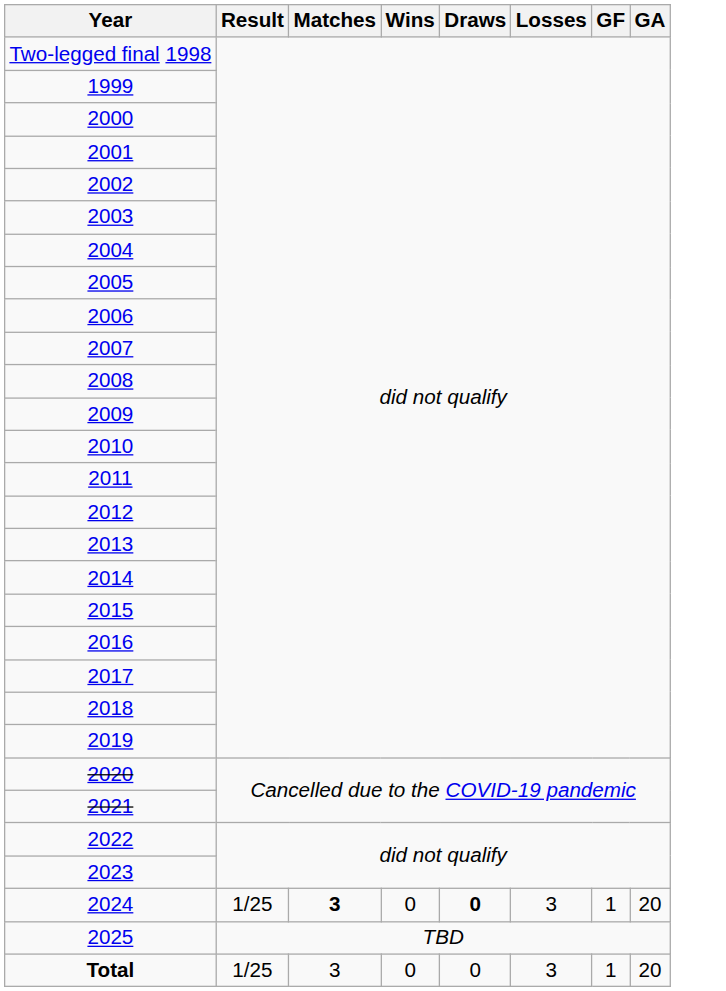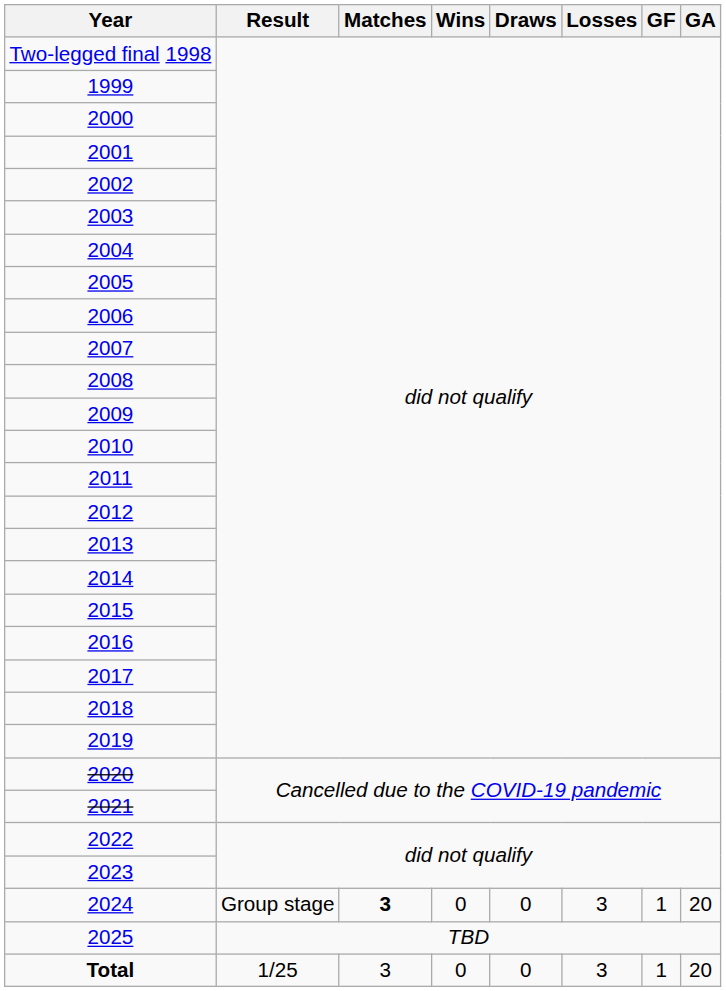2024 | Result: 1/25 -> Group stage
2024 | Draws: bold -> normal
